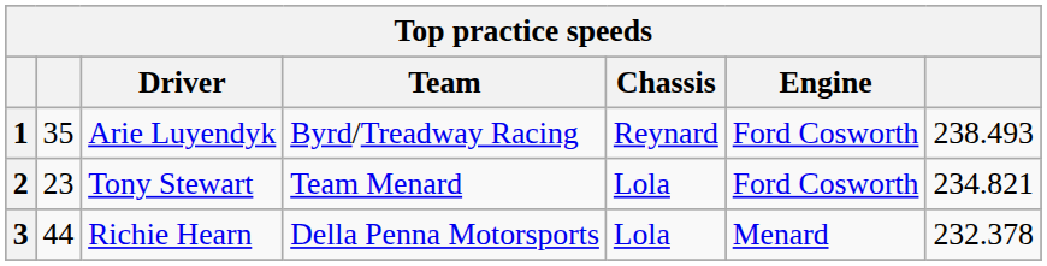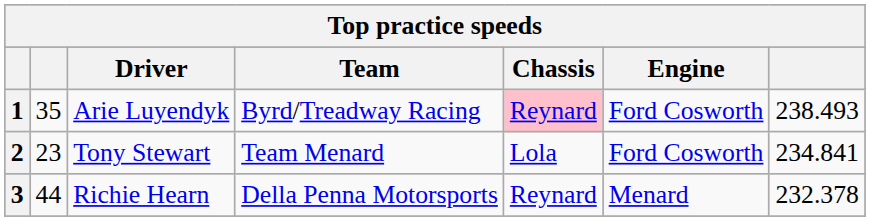1 | Chassis: no background -> pink background
2 | column 7: 234.821 -> 234.841
3 | Chassis: Lola -> Reynard
